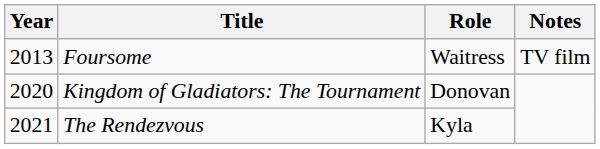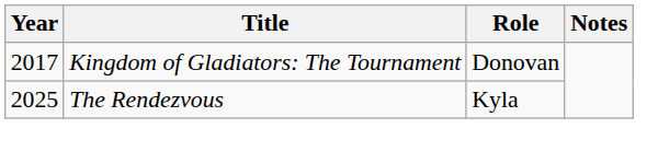- row: 2013 | Foursome | Waitress | TV film
Kingdom of Gladiators: The Tournament | Year: 2020 -> 2017
The Rendezvous | Year: 2021 -> 2025
